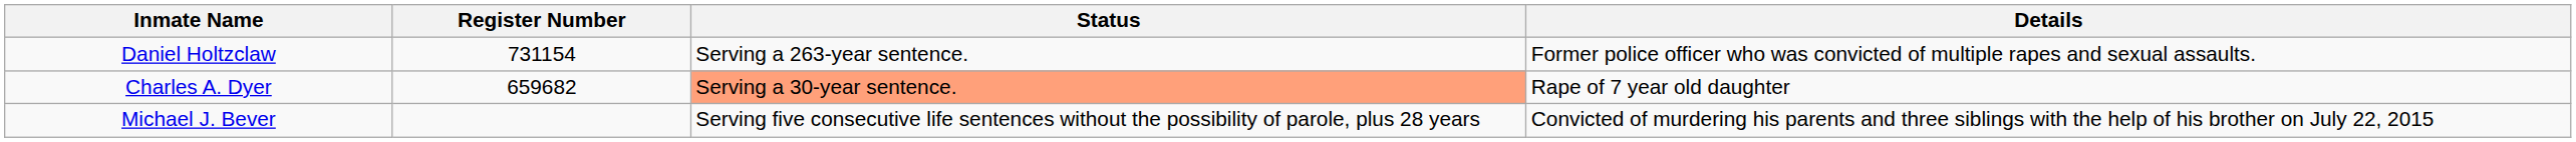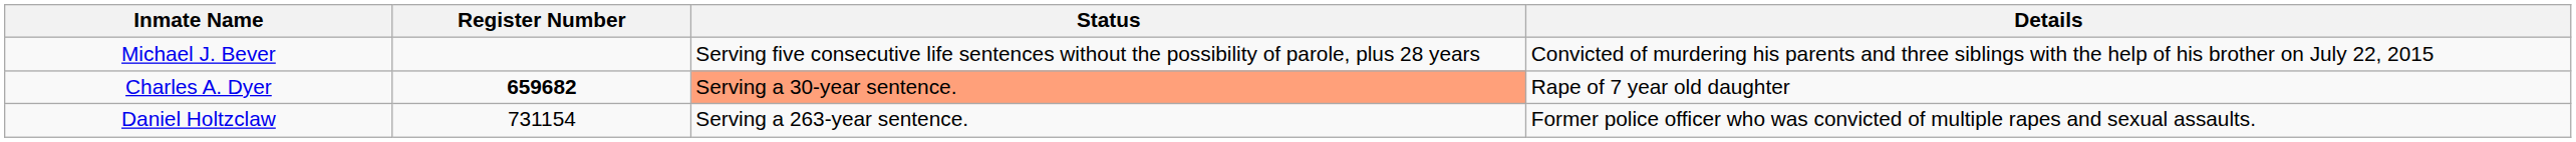rows swapped: Michael J. Bever <-> Daniel Holtzclaw
Charles A. Dyer | Register Number: normal -> bold
